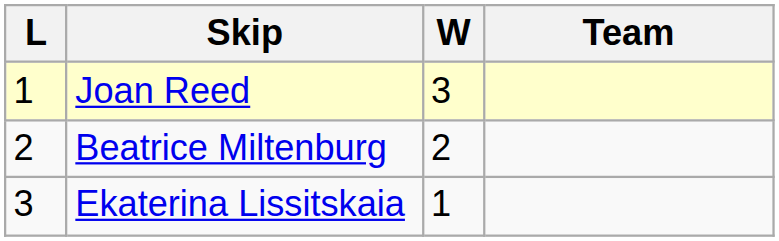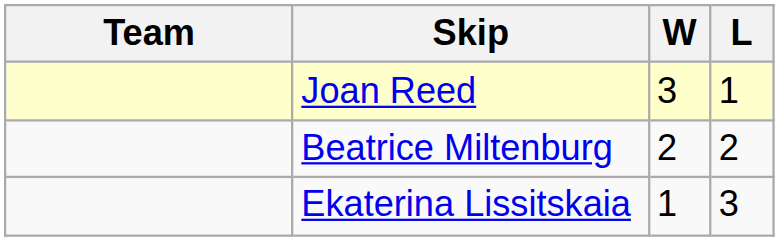columns swapped: Team <-> L
